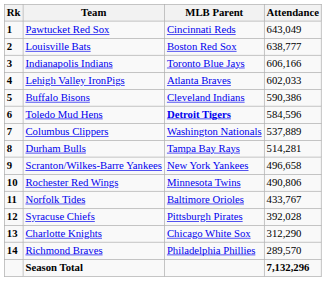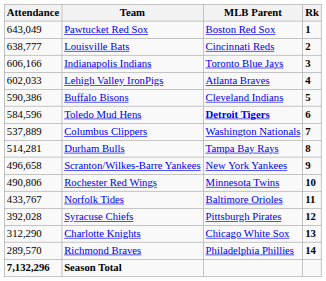columns swapped: Rk <-> Attendance
Pawtucket Red Sox | MLB Parent: Cincinnati Reds -> Boston Red Sox
Louisville Bats | MLB Parent: Boston Red Sox -> Cincinnati Reds
